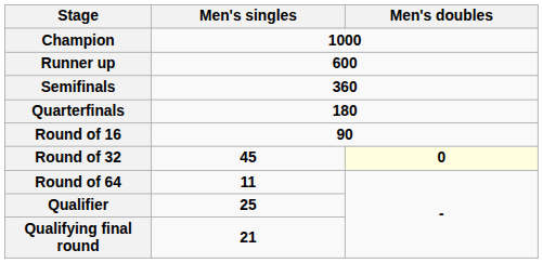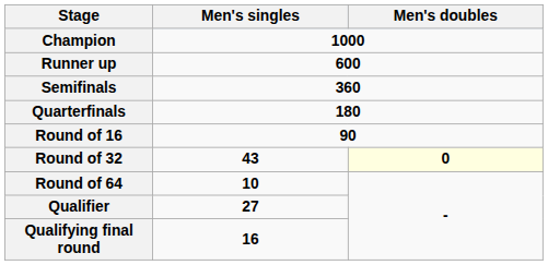Round of 32 | Men's singles: 45 -> 43
Round of 64 | Men's singles: 11 -> 10
Qualifier | Men's singles: 25 -> 27
Qualifying final round | Men's singles: 21 -> 16
